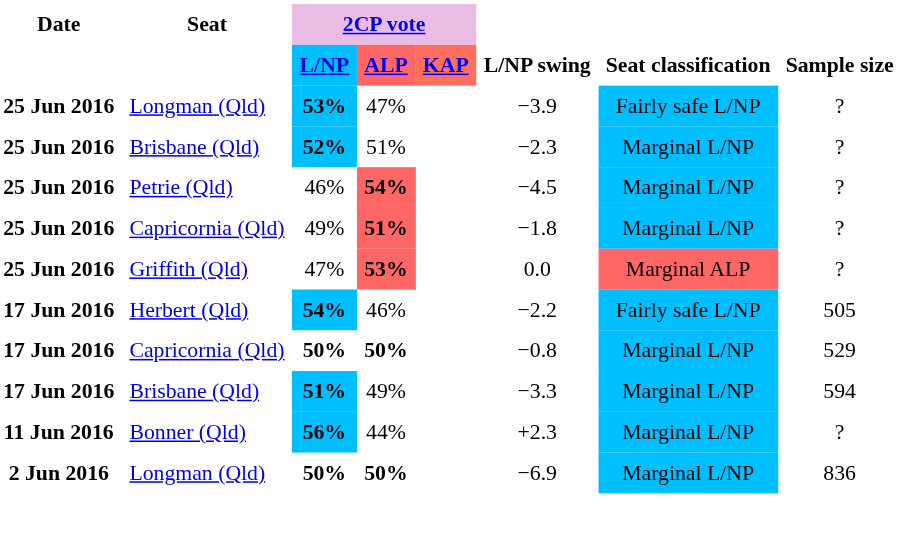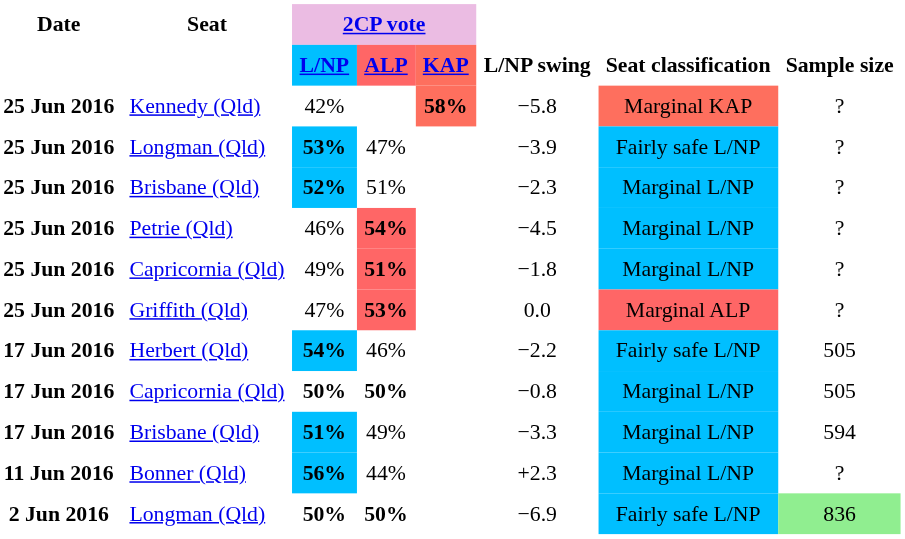+ row: 25 Jun 2016 | Kennedy (Qld) | 42% | 58% | −5.8 | Marginal KAP | ?
Capricornia (Qld) / 50% | Sample size: 529 -> 505
Longman (Qld) / 50% | Seat classification: Marginal L/NP -> Fairly safe L/NP
Longman (Qld) / 50% | Sample size: no background -> lightgreen background
